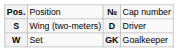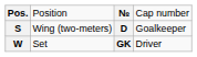D | column 4: Driver -> Goalkeeper
GK | column 4: Goalkeeper -> Driver
